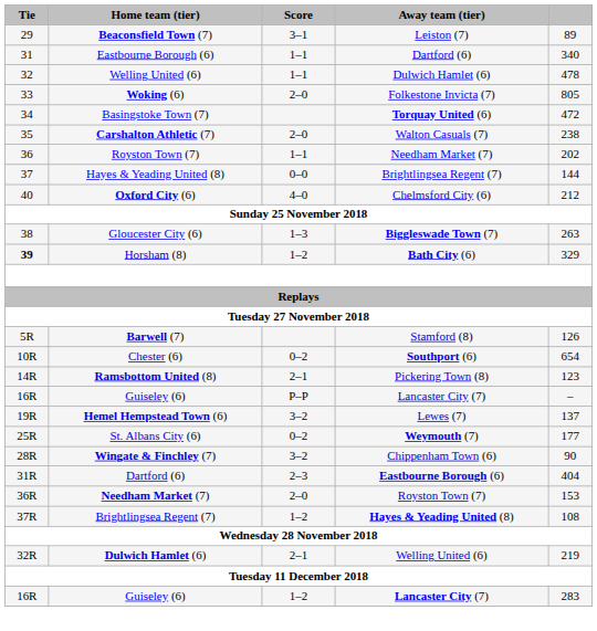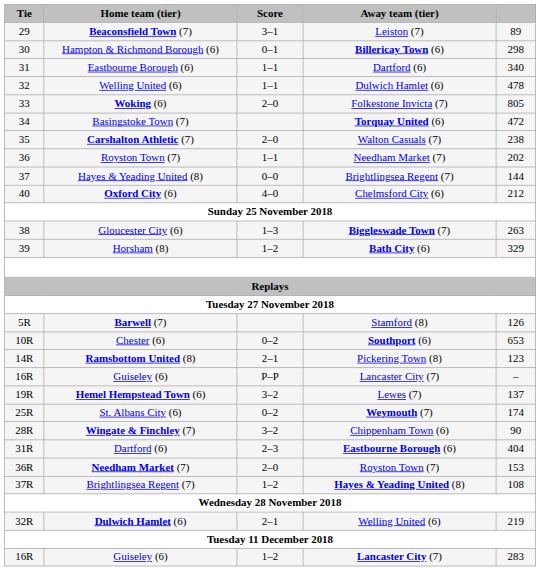+ row: 30 | Hampton & Richmond Borough (6) | 0–1 | Billericay Town (6) | 298
Horsham (8) | Tie: bold -> normal
Chester (6) | column 5: 654 -> 653
St. Albans City (6) | column 5: 177 -> 174
